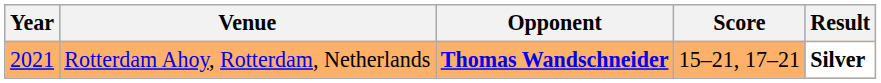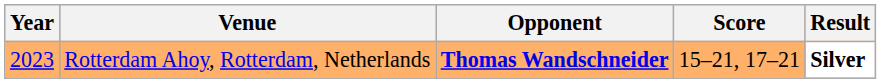Rotterdam Ahoy, Rotterdam, Netherlands | Year: 2021 -> 2023
